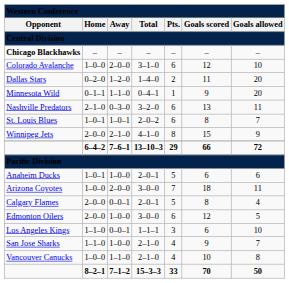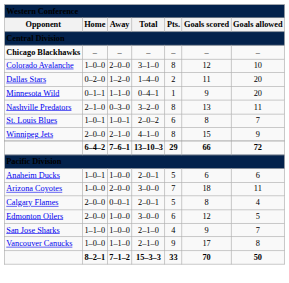Colorado Avalanche | column 5: 6 -> 8
Nashville Predators | column 5: 6 -> 8
- row: Los Angeles Kings | 1–1–0 | 0–0–1 | 1–1–1 | 3 | 6 | 10
Vancouver Canucks | column 5: 4 -> 9
Vancouver Canucks | column 6: 10 -> 17
